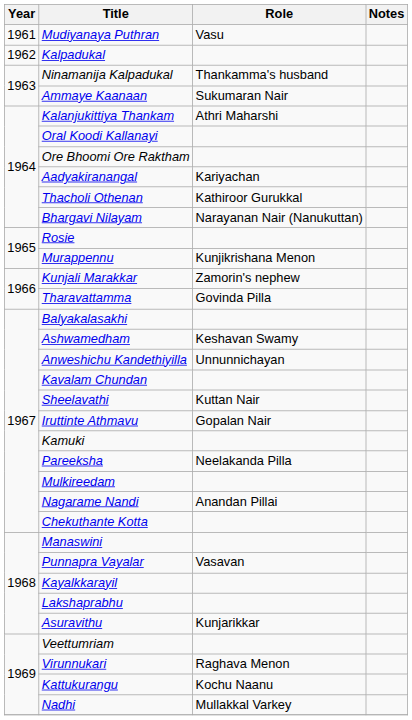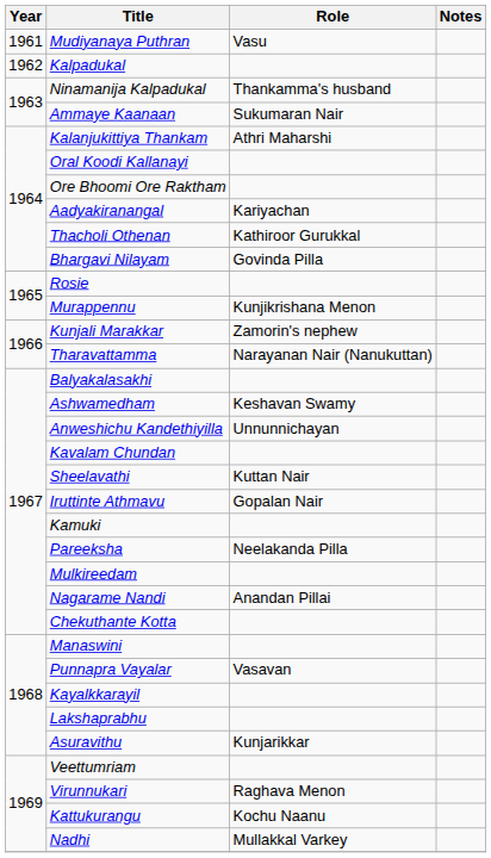Bhargavi Nilayam | Role: Narayanan Nair (Nanukuttan) -> Govinda Pilla
Tharavattamma | Role: Govinda Pilla -> Narayanan Nair (Nanukuttan)
